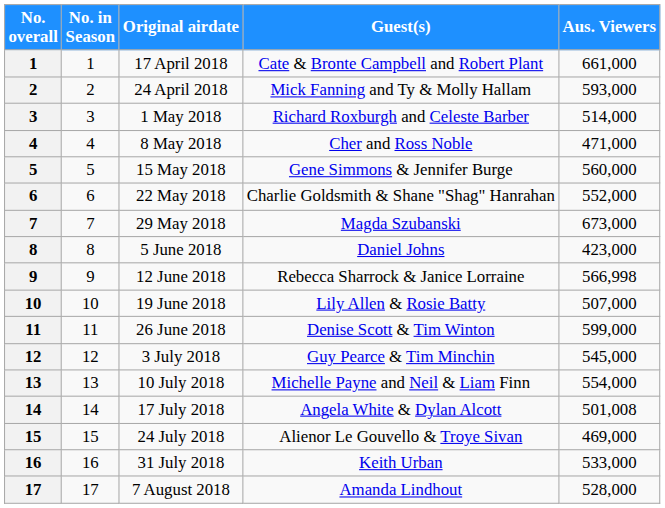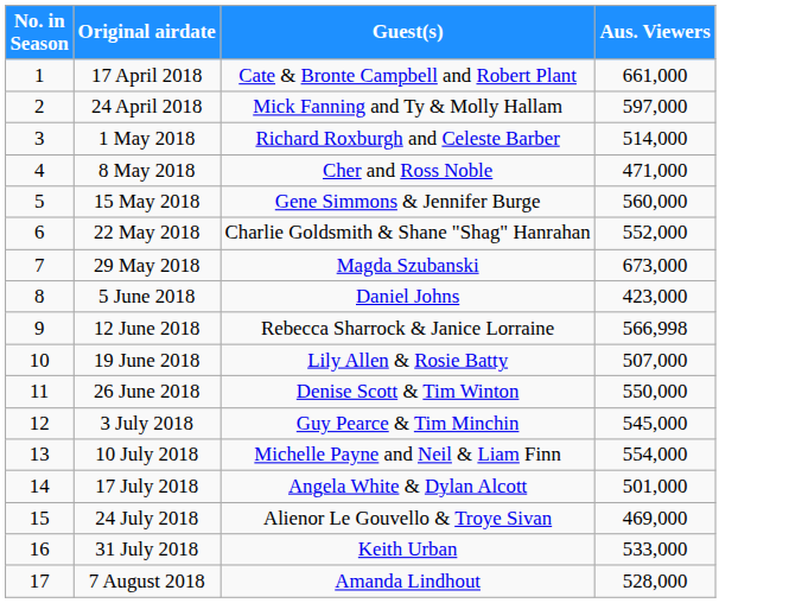- column: No. overall | 1 | 2 | 3 | 4 | 5 | 6 | 7 | 8 | 9 | 10 | 11 | 12 | 13 | 14 | 15 | 16 | 17
24 April 2018 | Aus. Viewers: 593,000 -> 597,000
26 June 2018 | Aus. Viewers: 599,000 -> 550,000
17 July 2018 | Aus. Viewers: 501,008 -> 501,000
